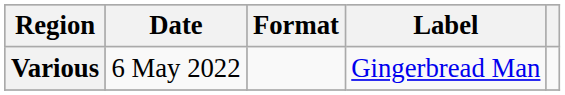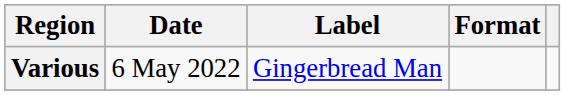columns swapped: Format <-> Label
